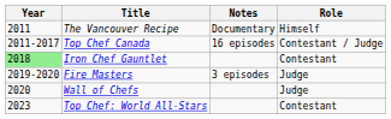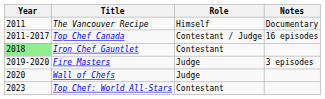columns swapped: Role <-> Notes
